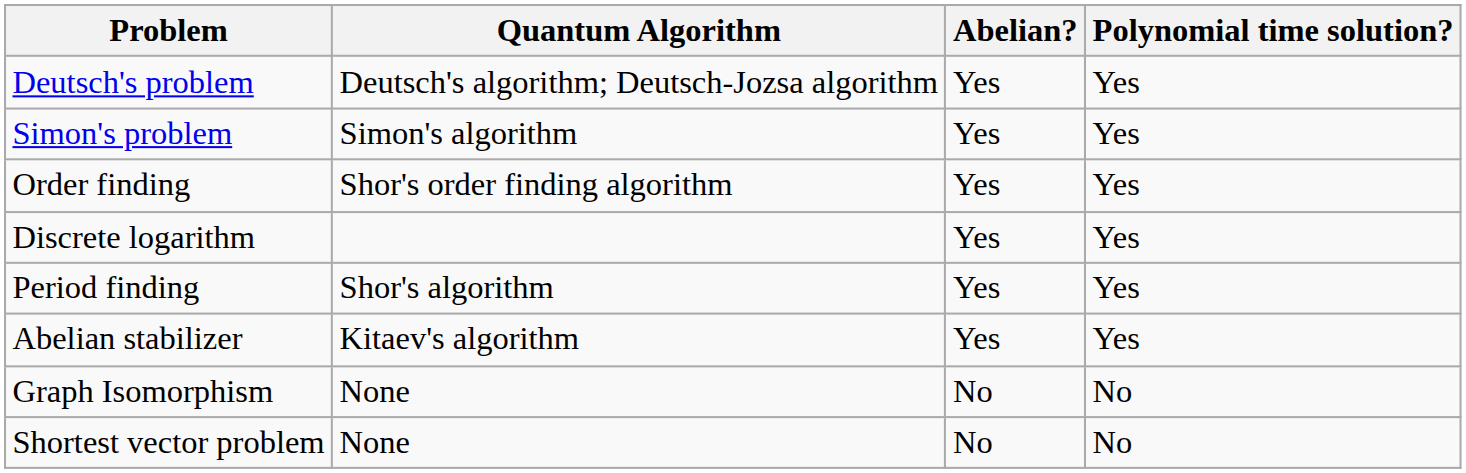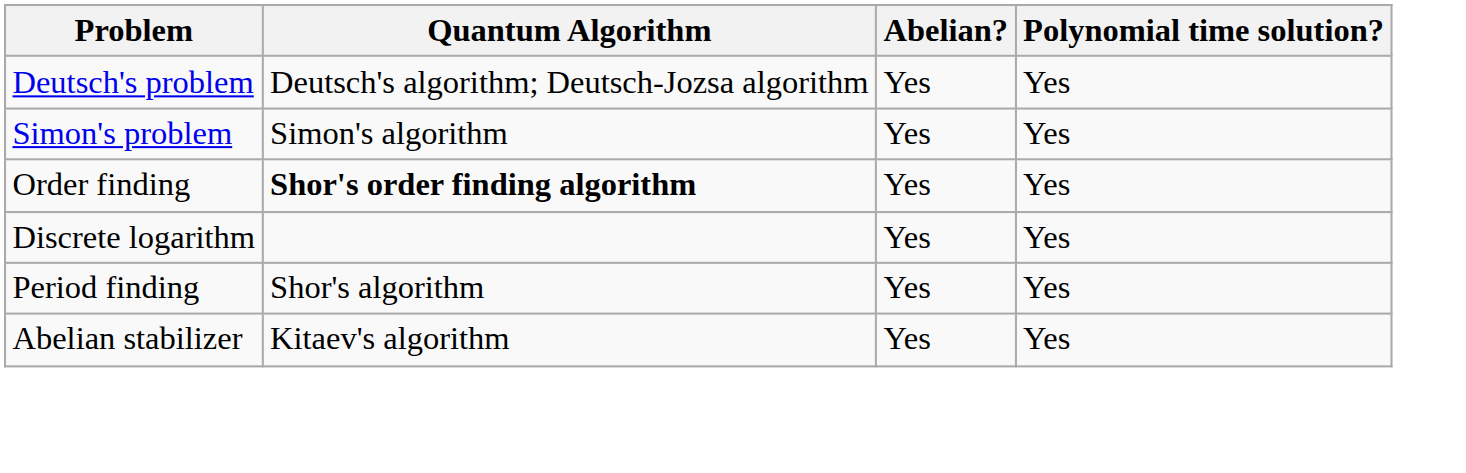Order finding | Quantum Algorithm: normal -> bold
- row: Graph Isomorphism | None | No | No
- row: Shortest vector problem | None | No | No
